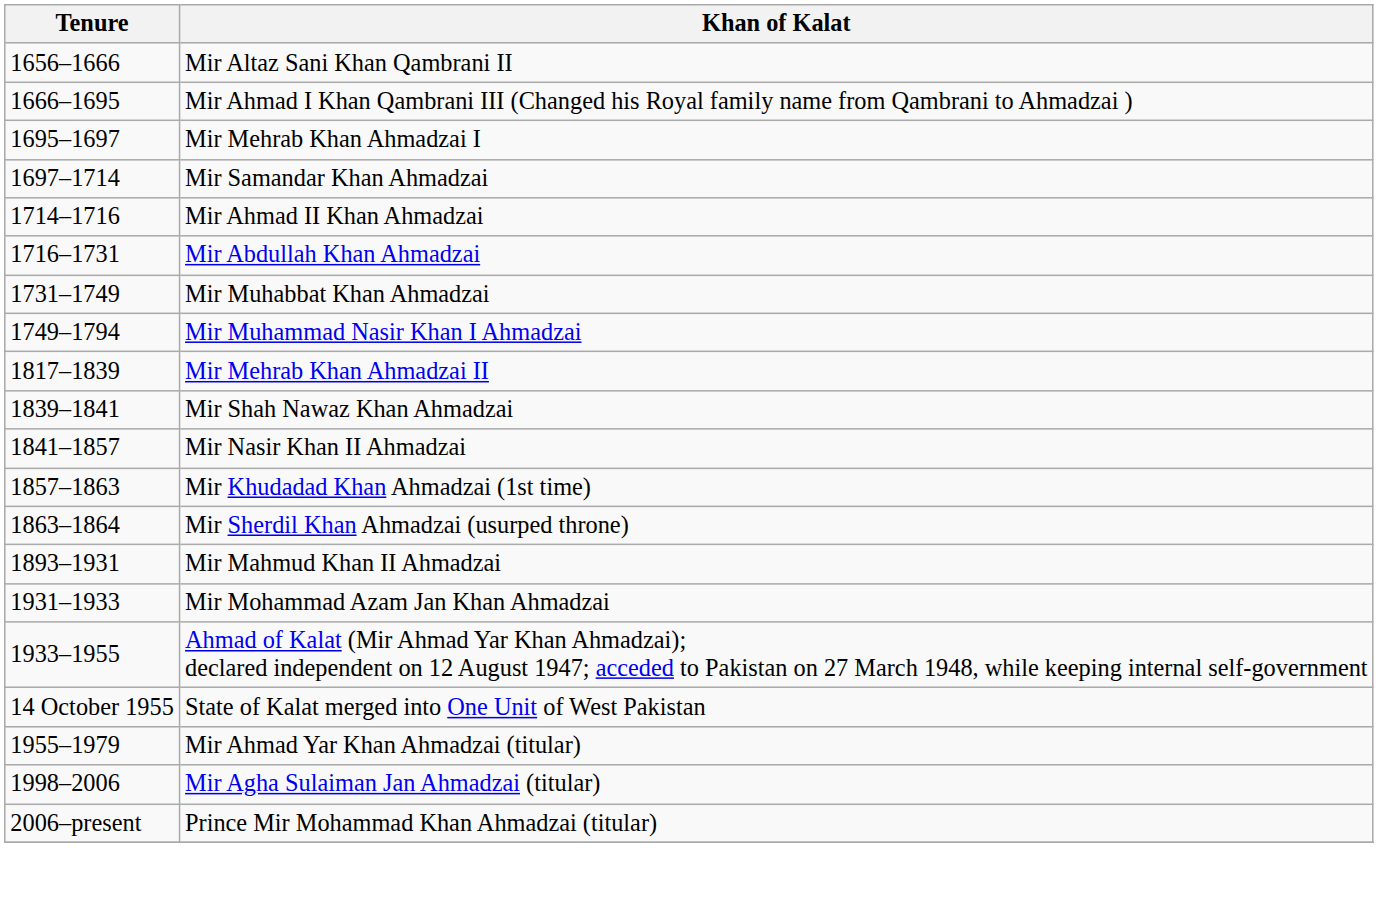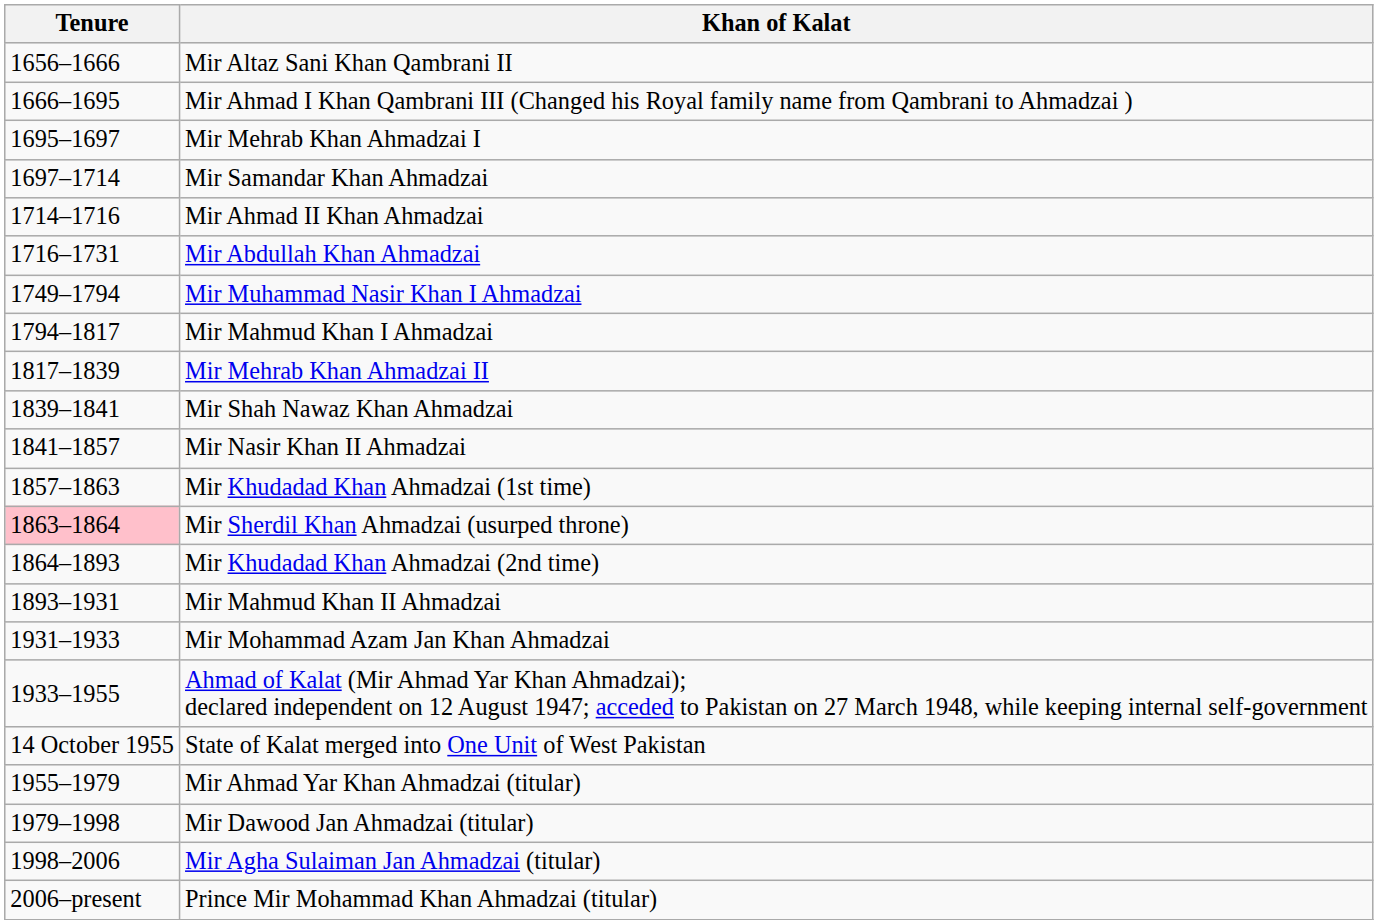- row: 1731–1749 | Mir Muhabbat Khan Ahmadzai
+ row: 1794–1817 | Mir Mahmud Khan I Ahmadzai
Mir Sherdil Khan Ahmadzai (usurped throne) | Tenure: no background -> pink background
+ row: 1864–1893 | Mir Khudadad Khan Ahmadzai (2nd time)
+ row: 1979–1998 | Mir Dawood Jan Ahmadzai (titular)
